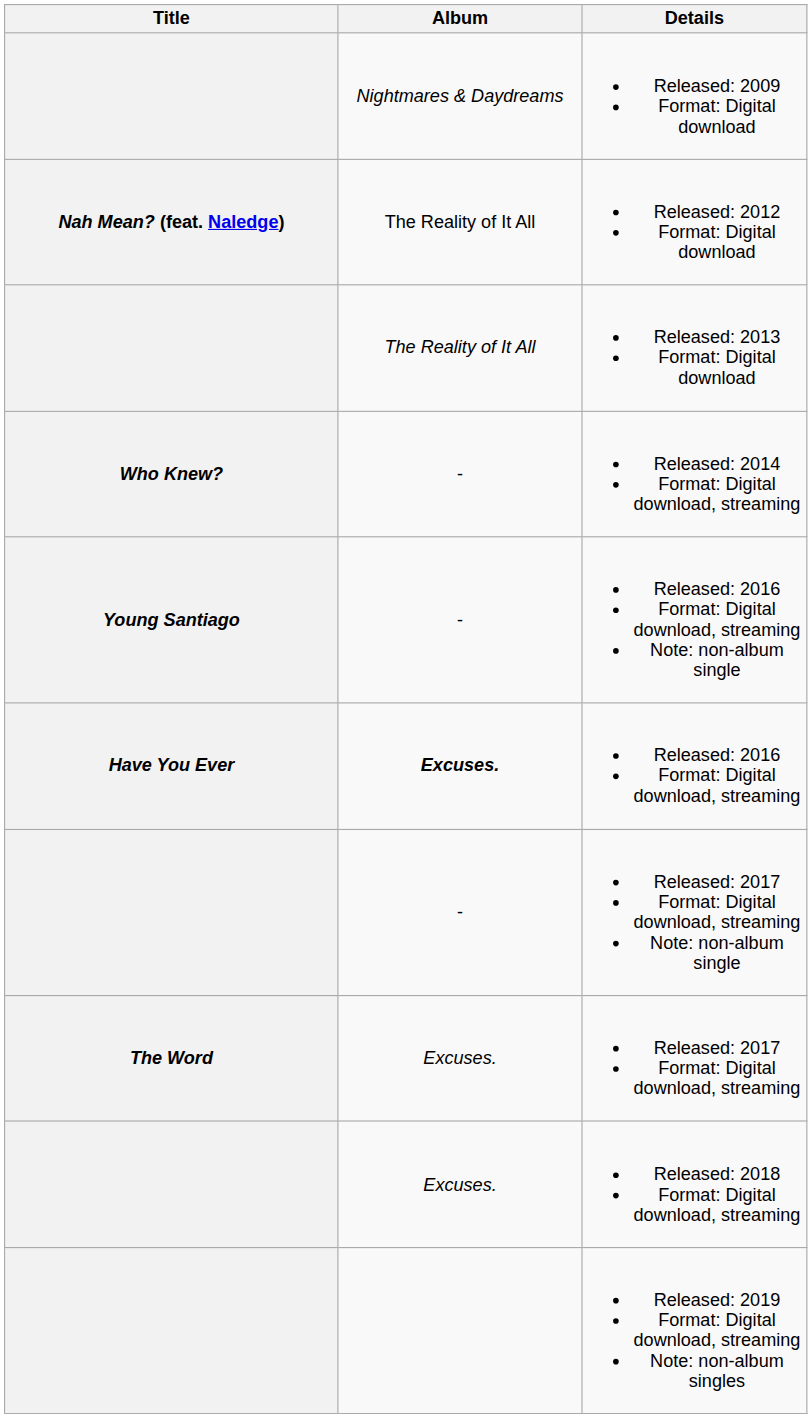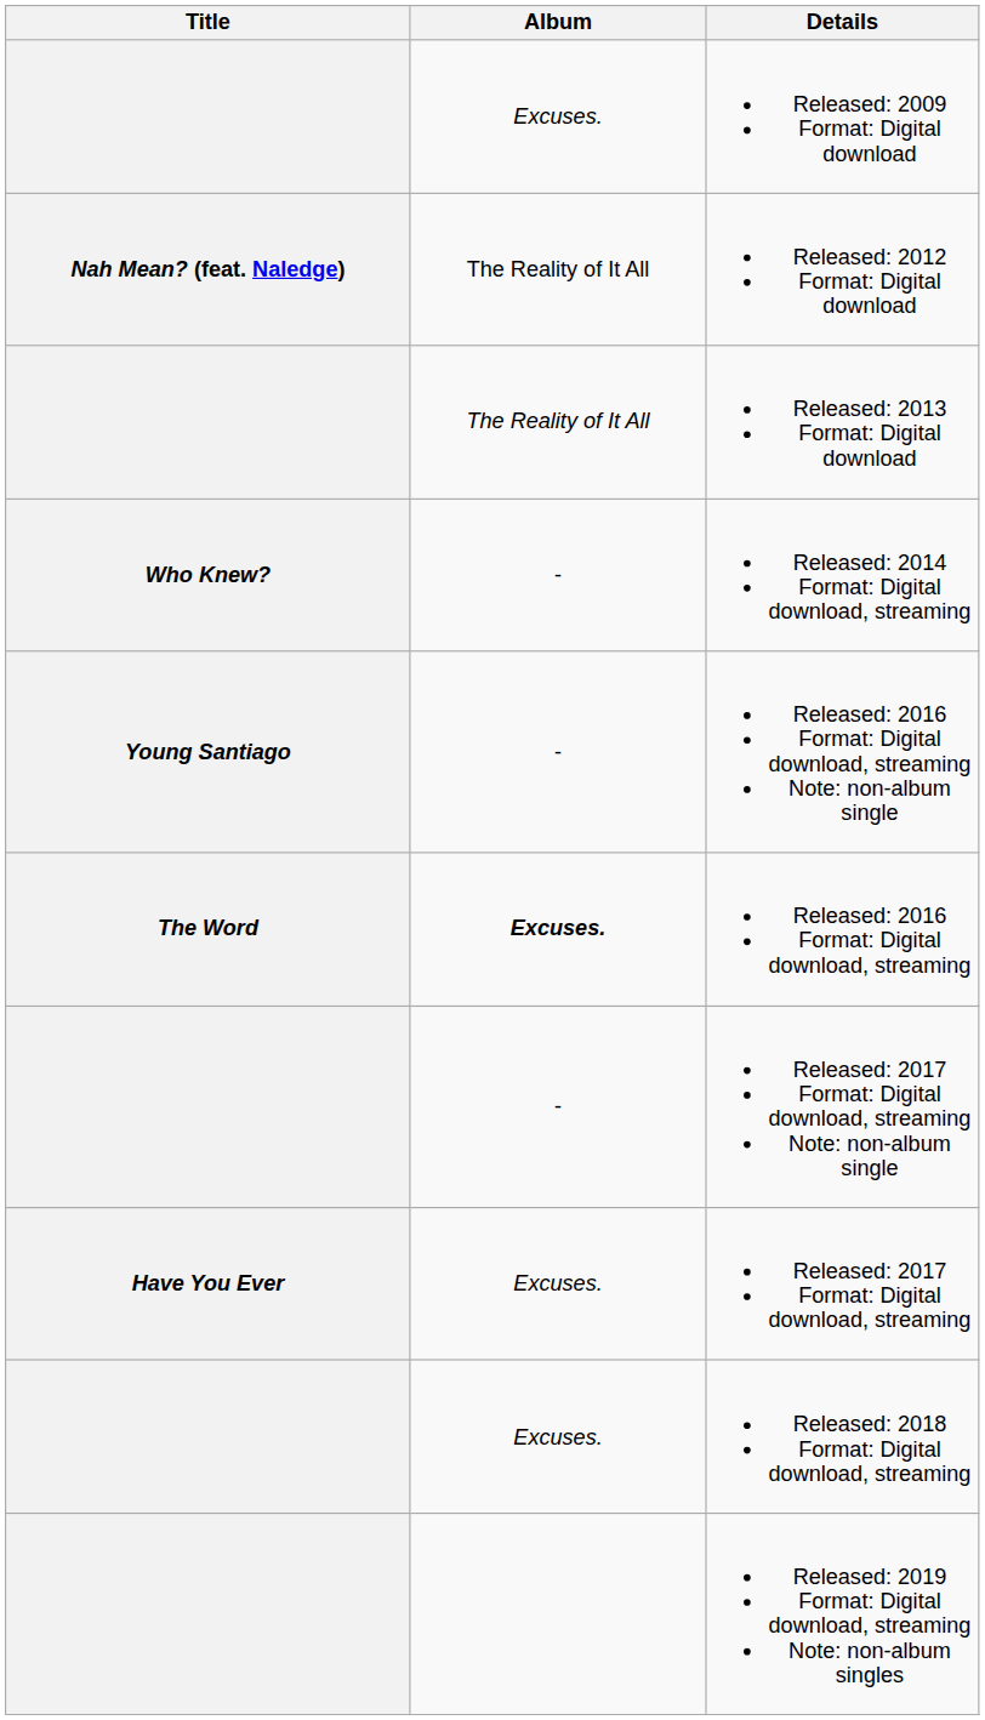Released: 2009 Format: Digital download | Album: Nightmares & Daydreams -> Excuses.
Released: 2016 Format: Digital download, streaming | Title: Have You Ever -> The Word
Released: 2017 Format: Digital download, streaming | Title: The Word -> Have You Ever
